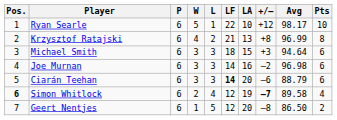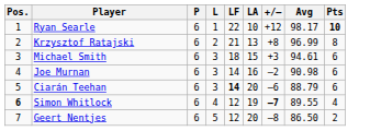- column: W | 5 | 4 | 3 | 3 | 3 | 2 | 1
Ryan Searle | Pts: normal -> bold
Michael Smith | Avg: 94.64 -> 94.61
Joe Murnan | Avg: 96.98 -> 90.98
Simon Whitlock | Avg: 89.58 -> 89.55
